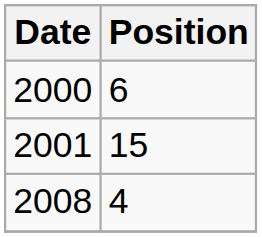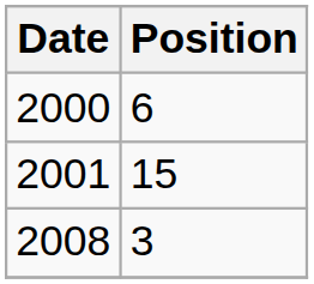2008 | Position: 4 -> 3
